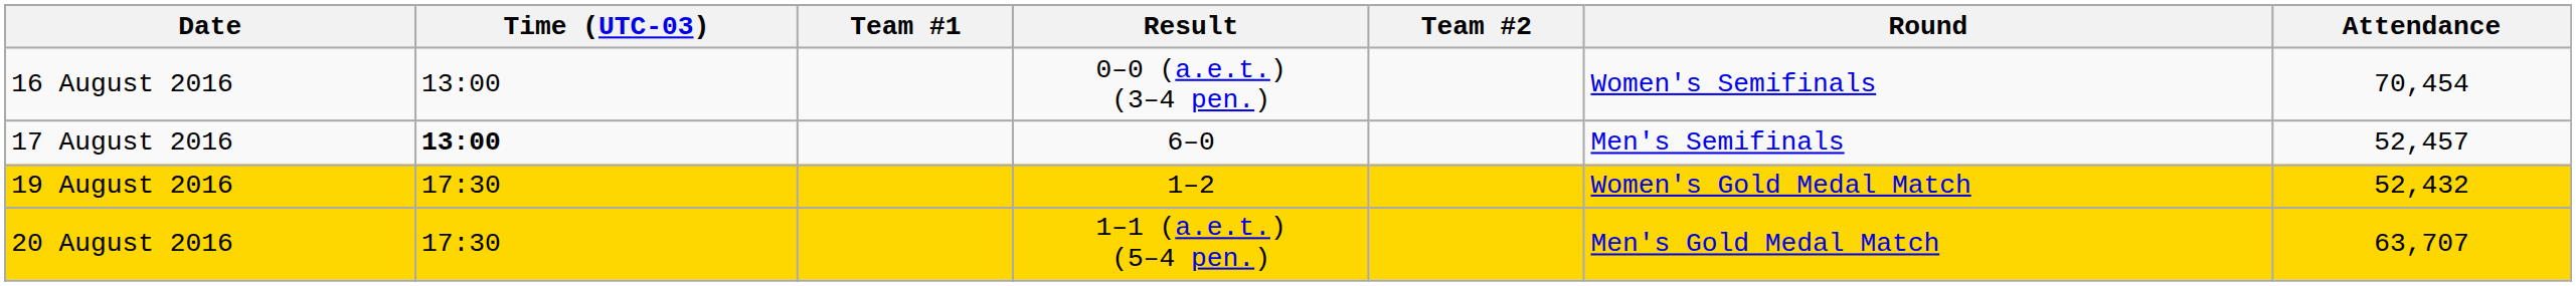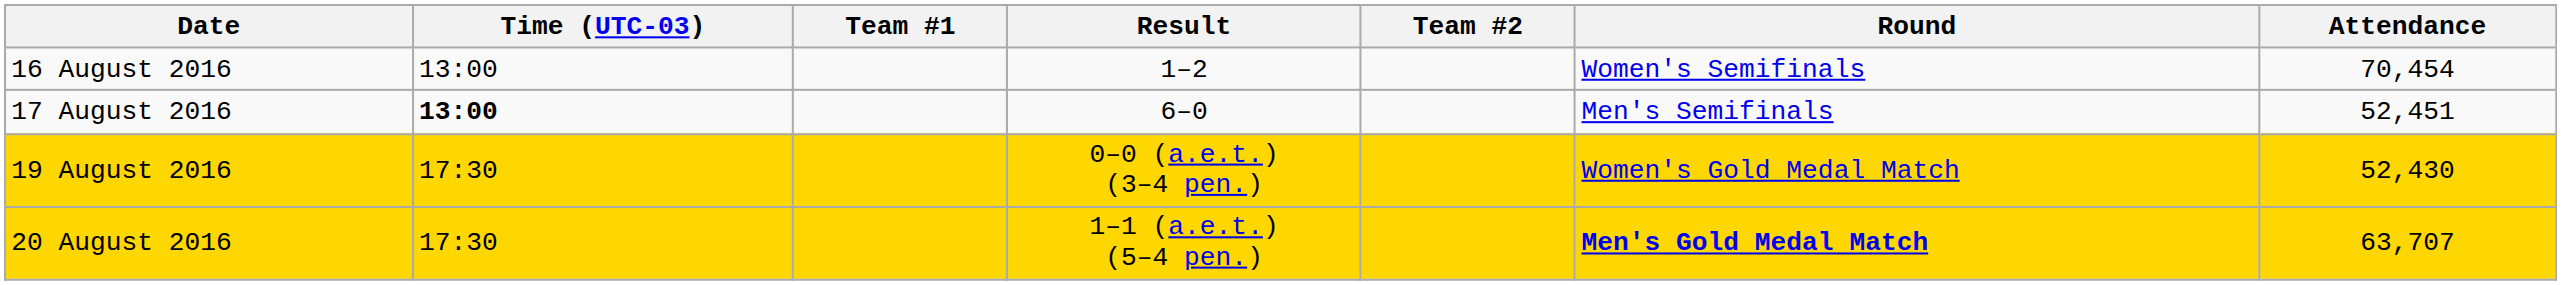16 August 2016 | Result: 0–0 (a.e.t.) (3–4 pen.) -> 1–2
17 August 2016 | Attendance: 52,457 -> 52,451
19 August 2016 | Result: 1–2 -> 0–0 (a.e.t.) (3–4 pen.)
19 August 2016 | Attendance: 52,432 -> 52,430
20 August 2016 | Round: normal -> bold
